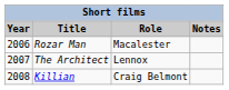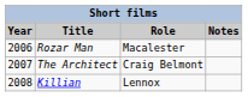The Architect | Role: Lennox -> Craig Belmont
Killian | Role: Craig Belmont -> Lennox
